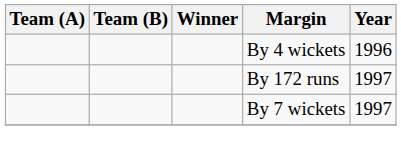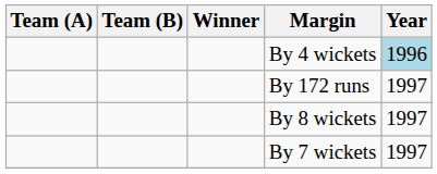By 4 wickets | Year: no background -> lightblue background
+ row: By 8 wickets | 1997
